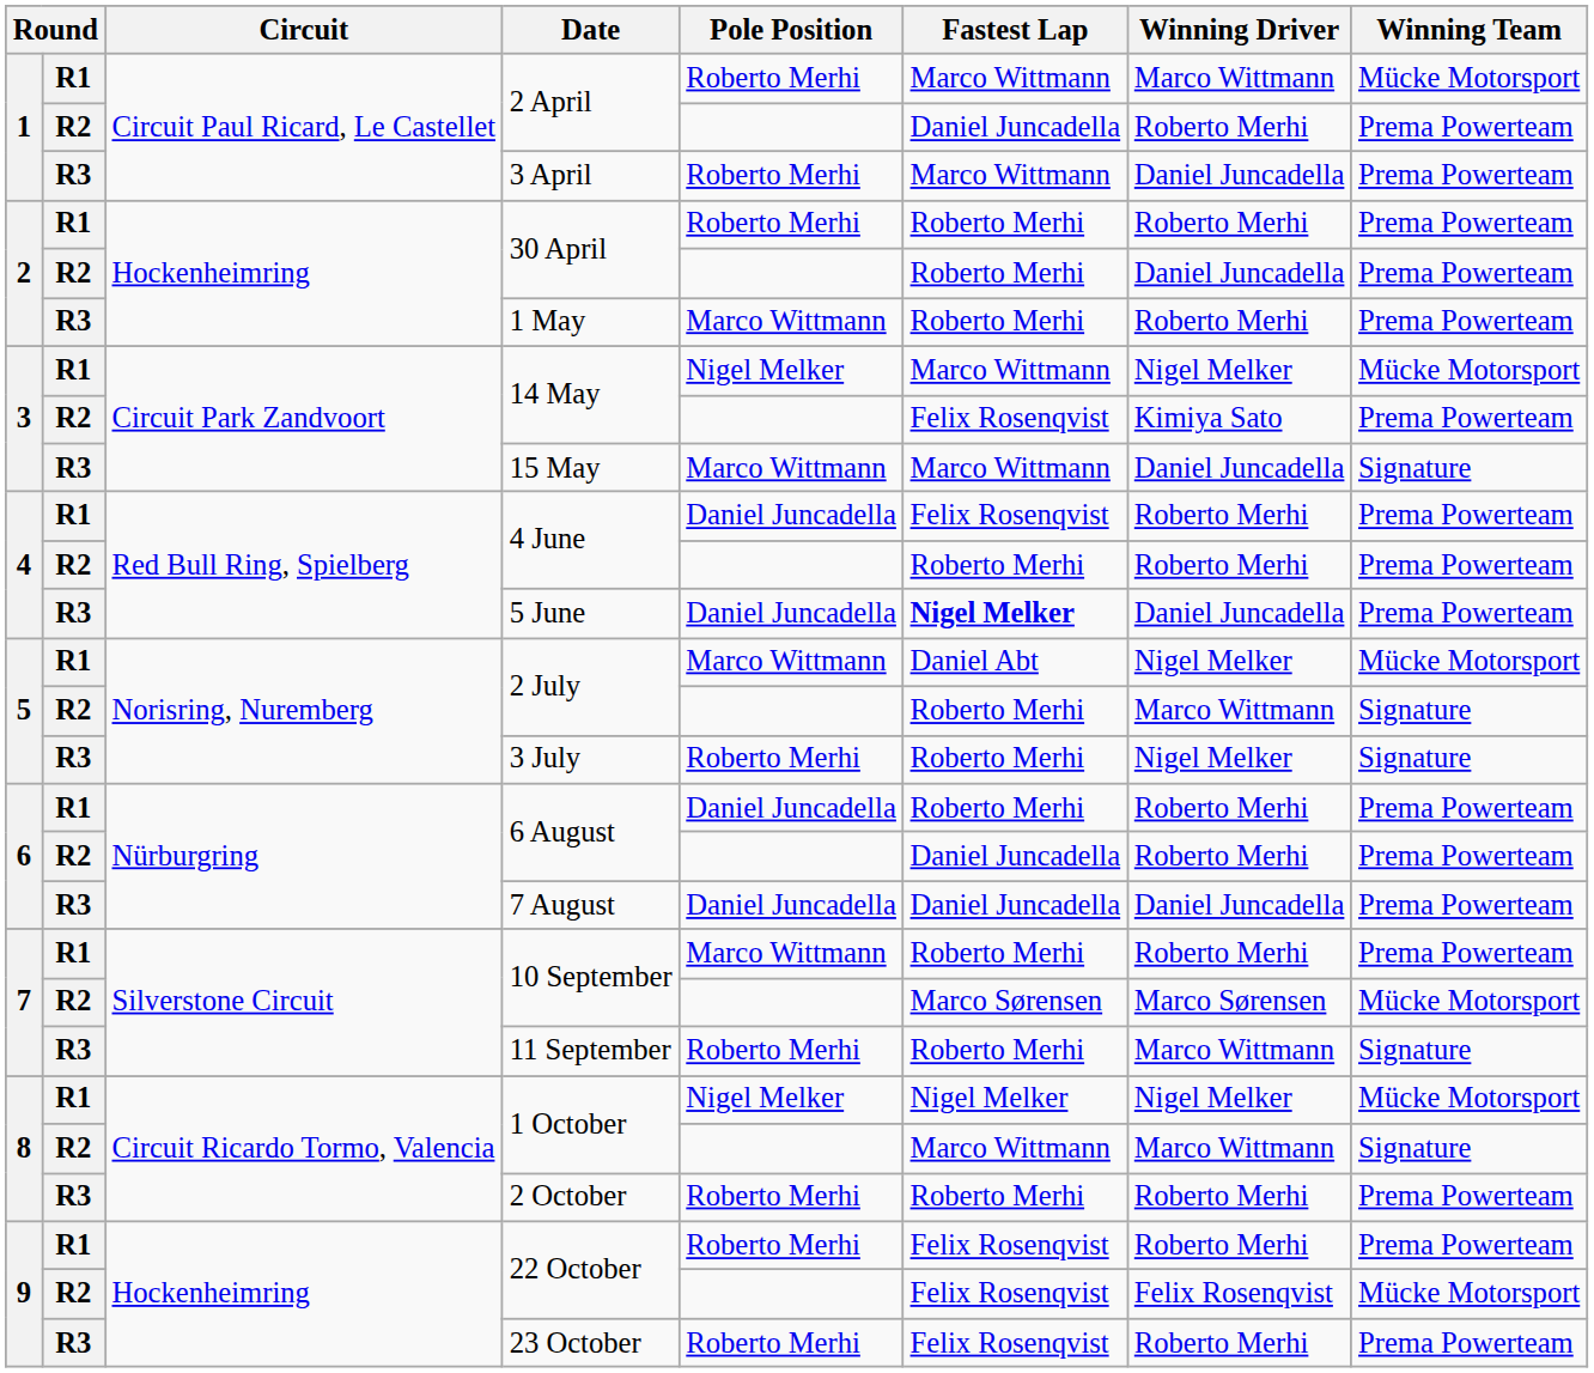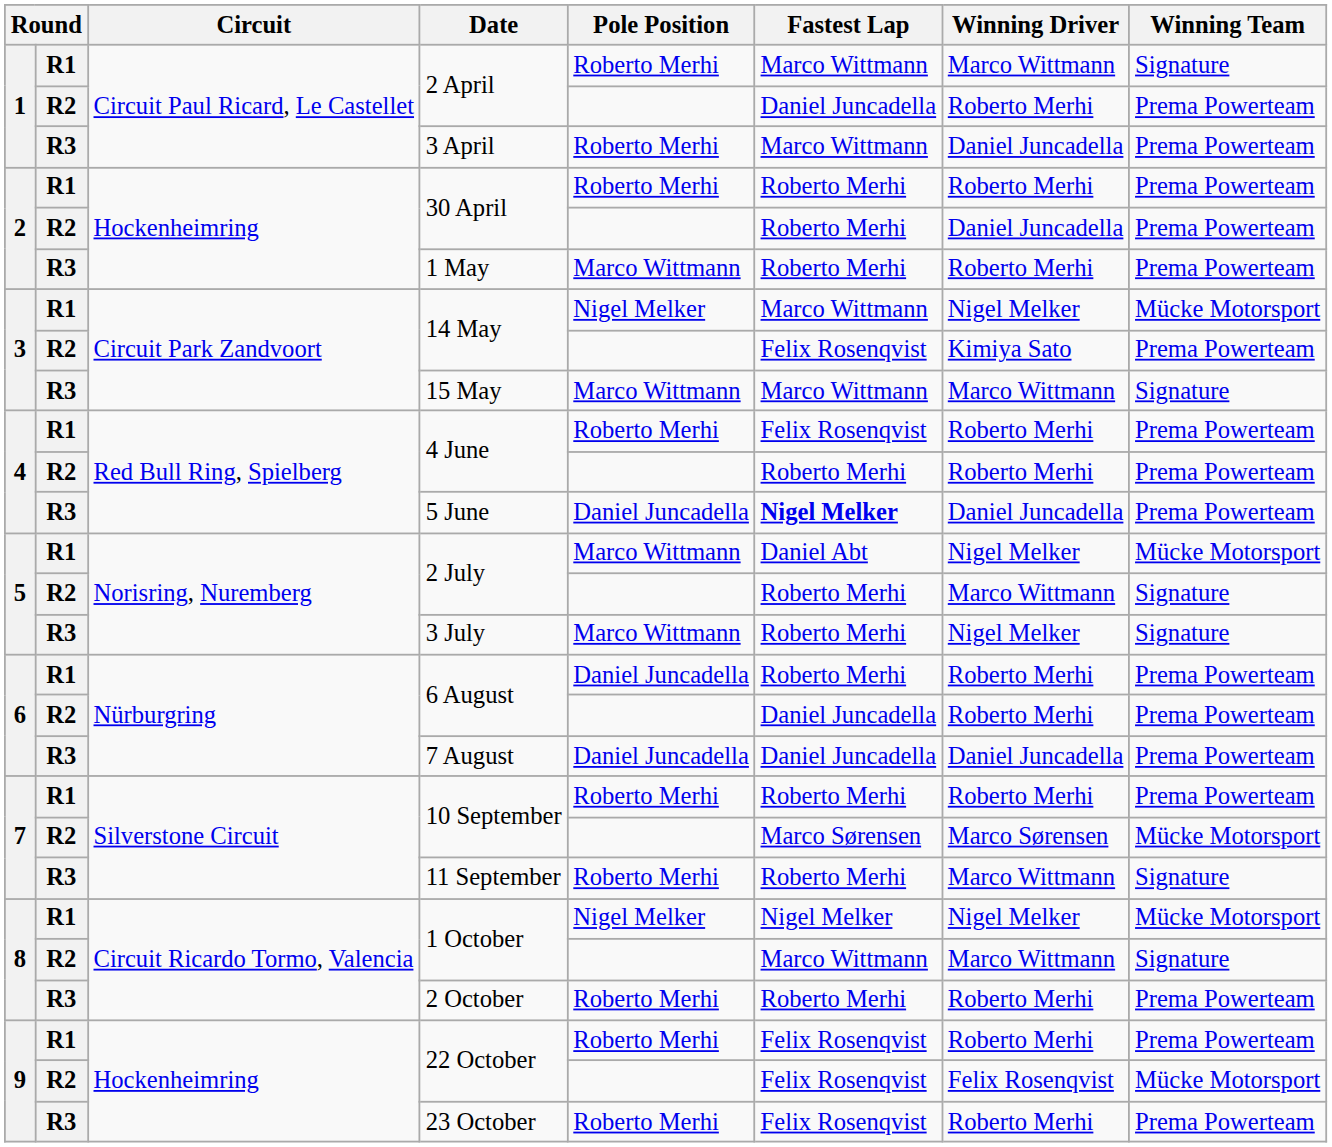R1 / 2 April | Winning Team: Mücke Motorsport -> Signature
15 May | Winning Driver: Daniel Juncadella -> Marco Wittmann
R1 / 4 June | Pole Position: Daniel Juncadella -> Roberto Merhi
3 July | Pole Position: Roberto Merhi -> Marco Wittmann
R1 / 10 September | Pole Position: Marco Wittmann -> Roberto Merhi
